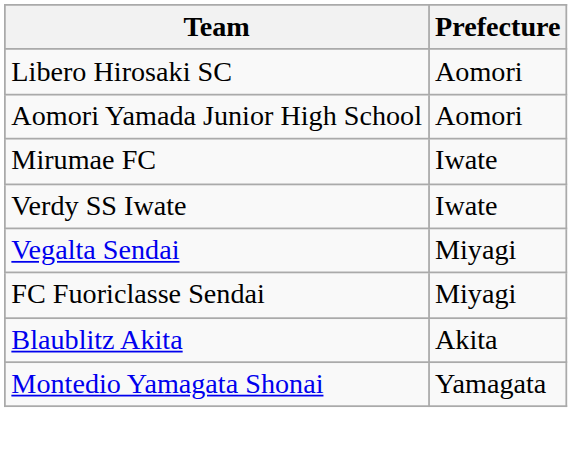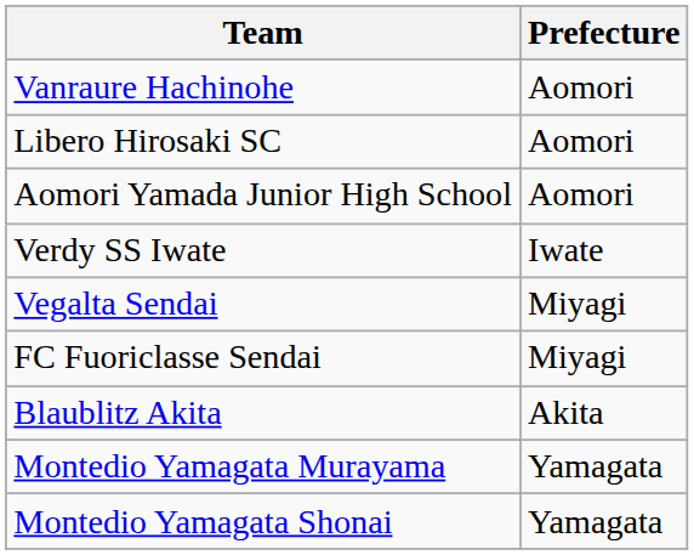+ row: Vanraure Hachinohe | Aomori
- row: Mirumae FC | Iwate
+ row: Montedio Yamagata Murayama | Yamagata
